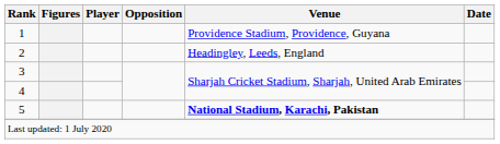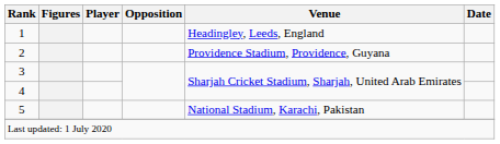1 | Venue: Providence Stadium, Providence, Guyana -> Headingley, Leeds, England
2 | Venue: Headingley, Leeds, England -> Providence Stadium, Providence, Guyana
5 | Venue: bold -> normal
